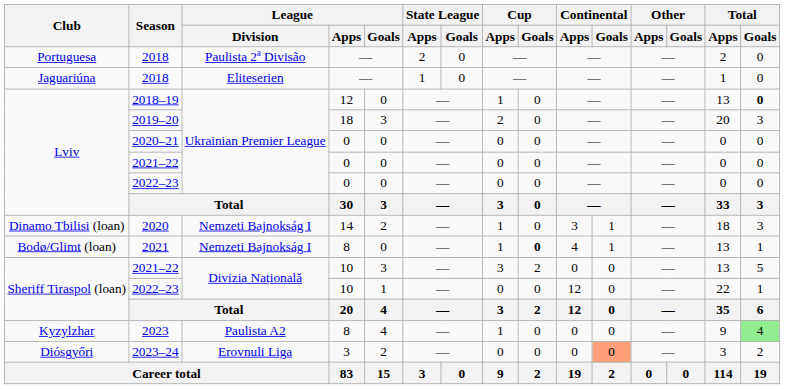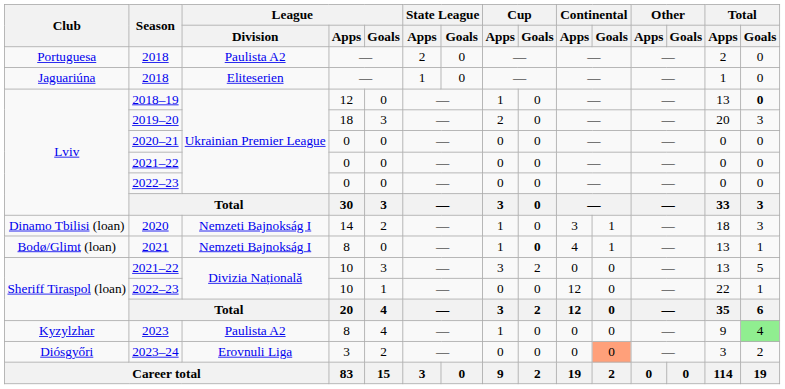Portuguesa / 2018 | League / Division: Paulista 2ª Divisão -> Paulista A2
